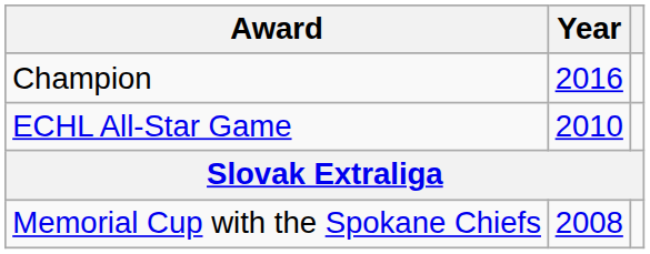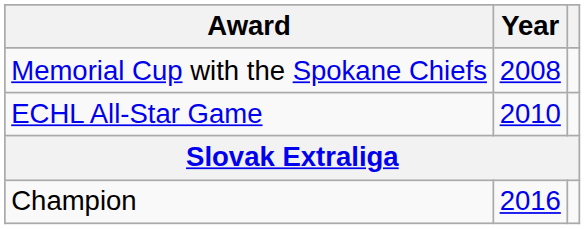rows swapped: Memorial Cup with the Spokane Chiefs <-> Champion
